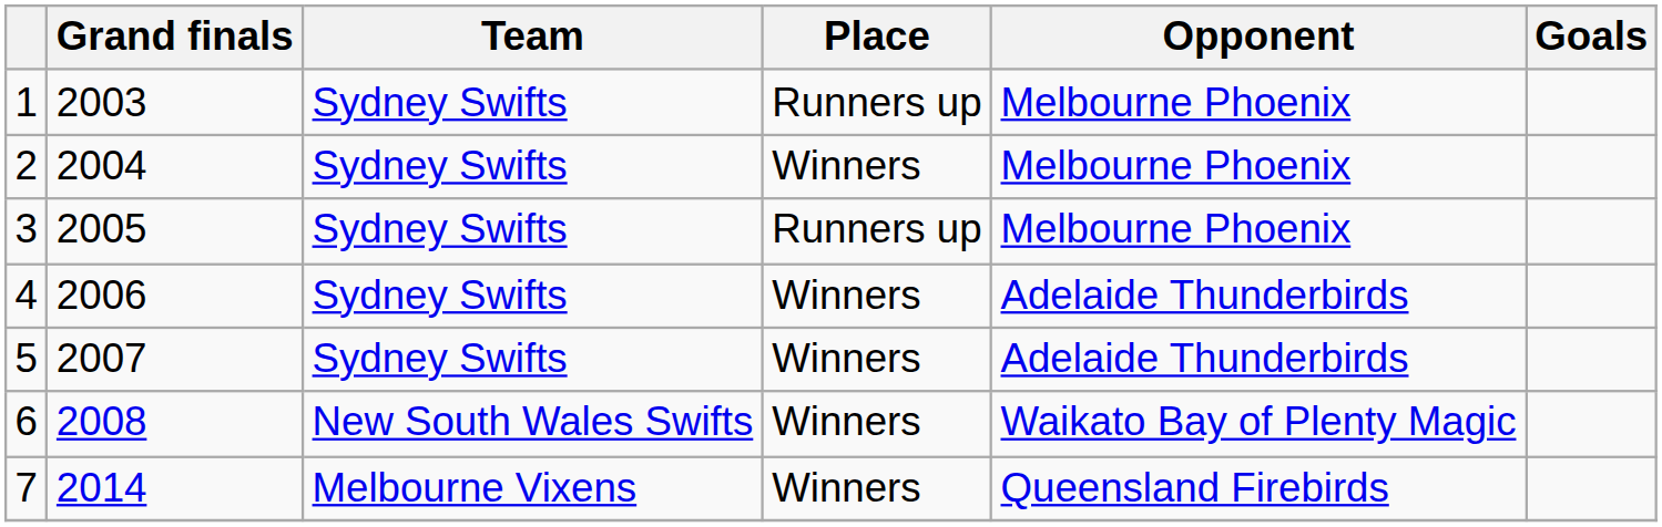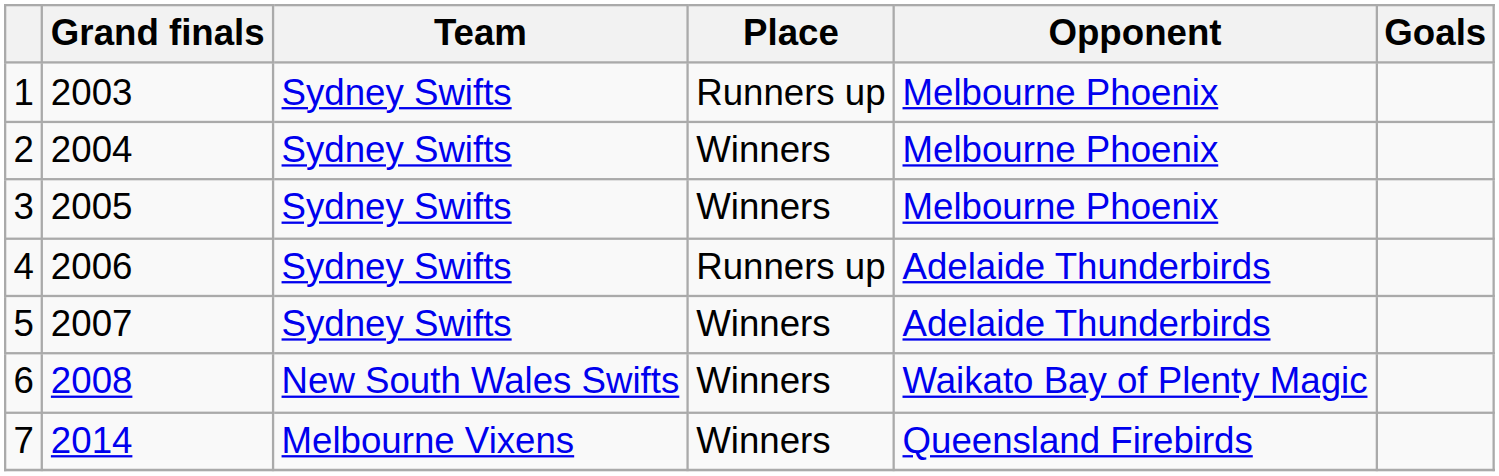3 | Place: Runners up -> Winners
4 | Place: Winners -> Runners up
